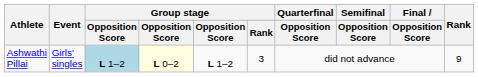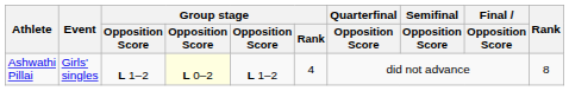Ashwathi Pillai | column 3: lightblue background -> no background
Ashwathi Pillai | Group stage / Rank: 3 -> 4
Ashwathi Pillai | Rank: 9 -> 8
